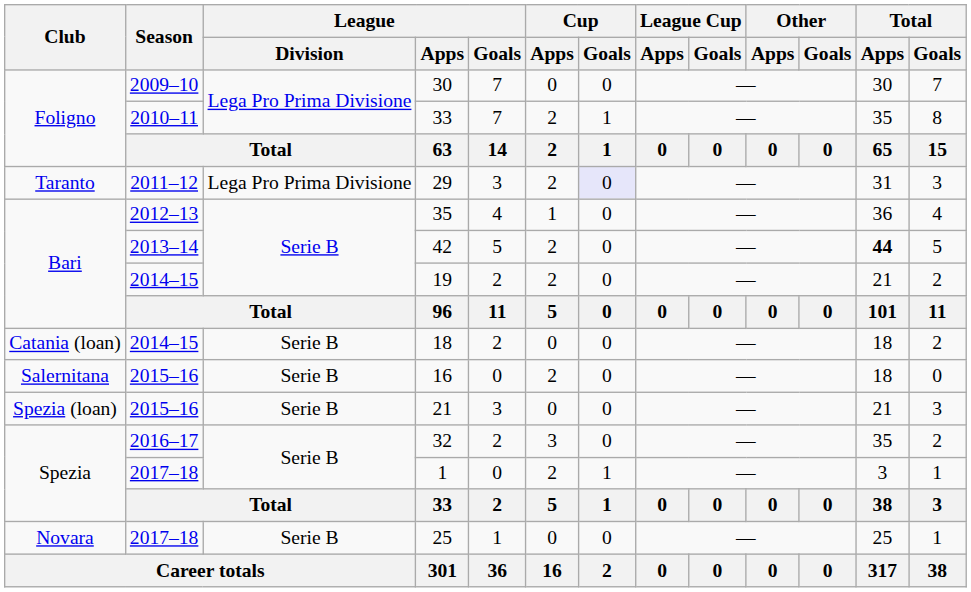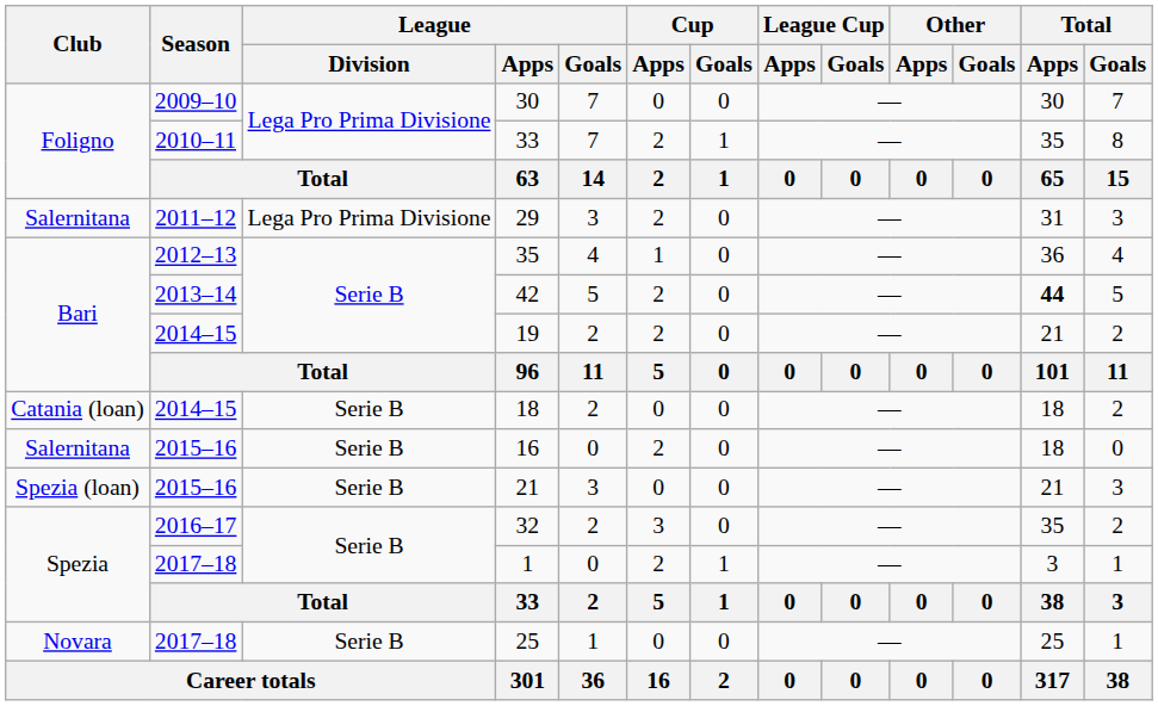29 | Club: Taranto -> Salernitana
29 | Cup / Goals: lavender background -> no background
